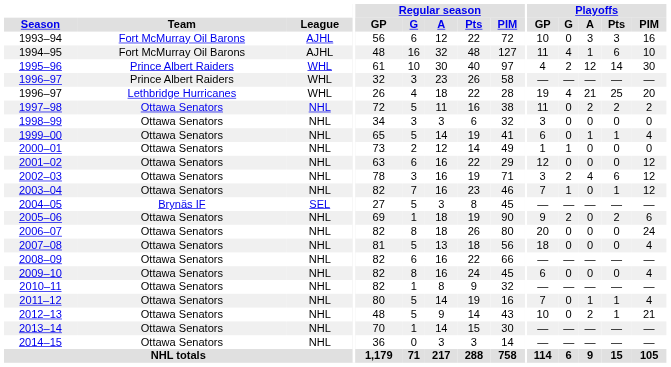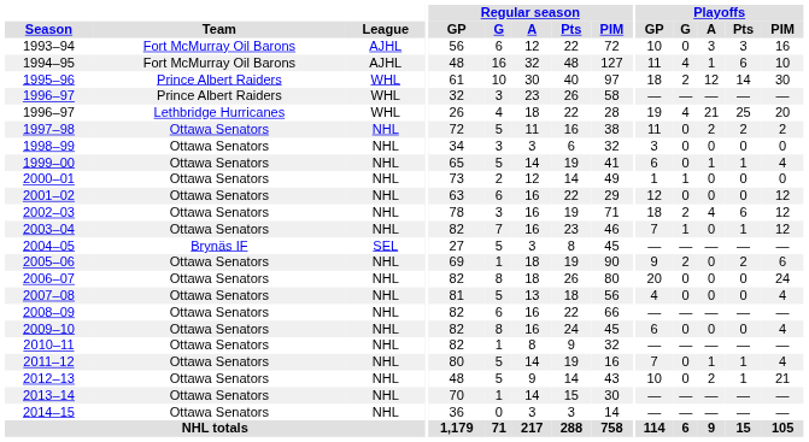1995–96 | Playoffs / GP: 4 -> 18
2002–03 | Playoffs / GP: 3 -> 18
2007–08 | Playoffs / GP: 18 -> 4
